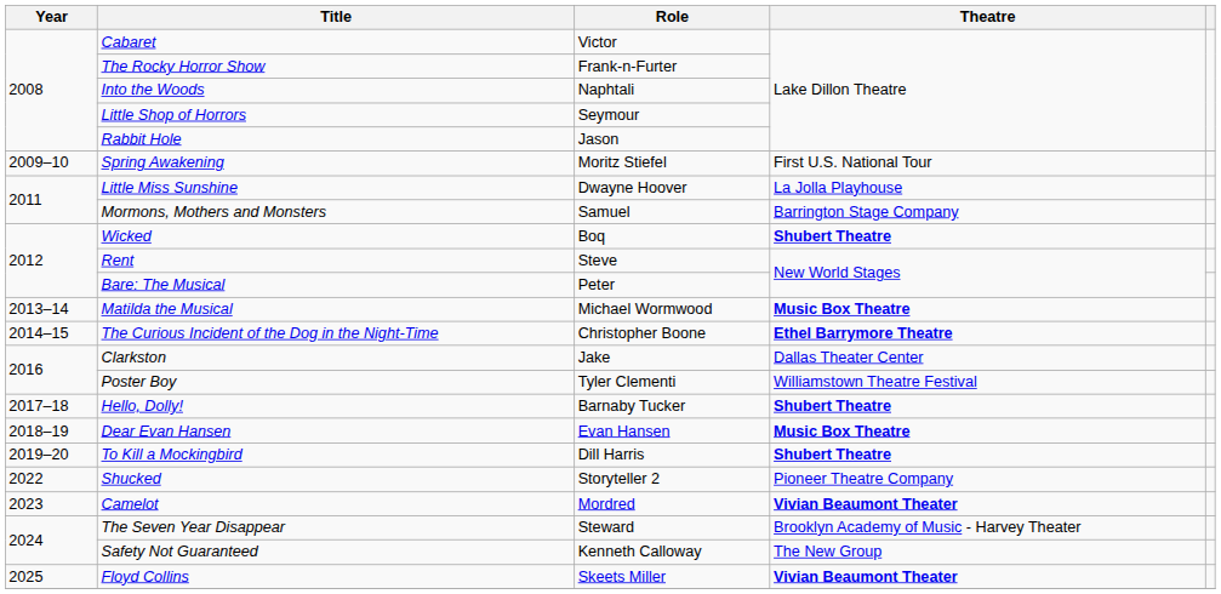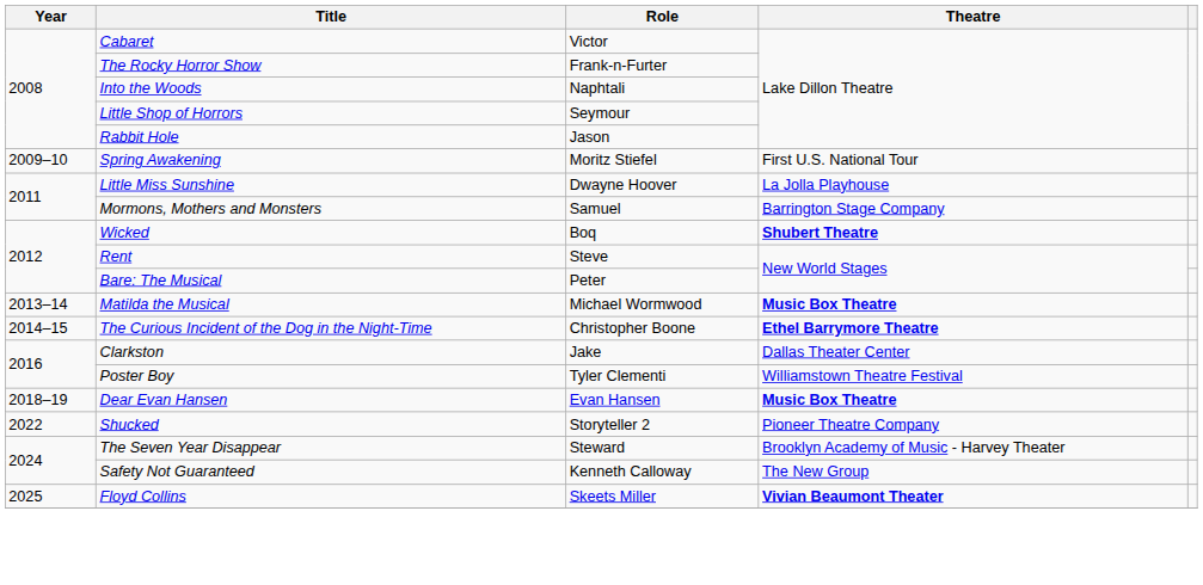- row: 2017–18 | Hello, Dolly! | Barnaby Tucker | Shubert Theatre
- row: 2019–20 | To Kill a Mockingbird | Dill Harris | Shubert Theatre
- row: 2023 | Camelot | Mordred | Vivian Beaumont Theater
